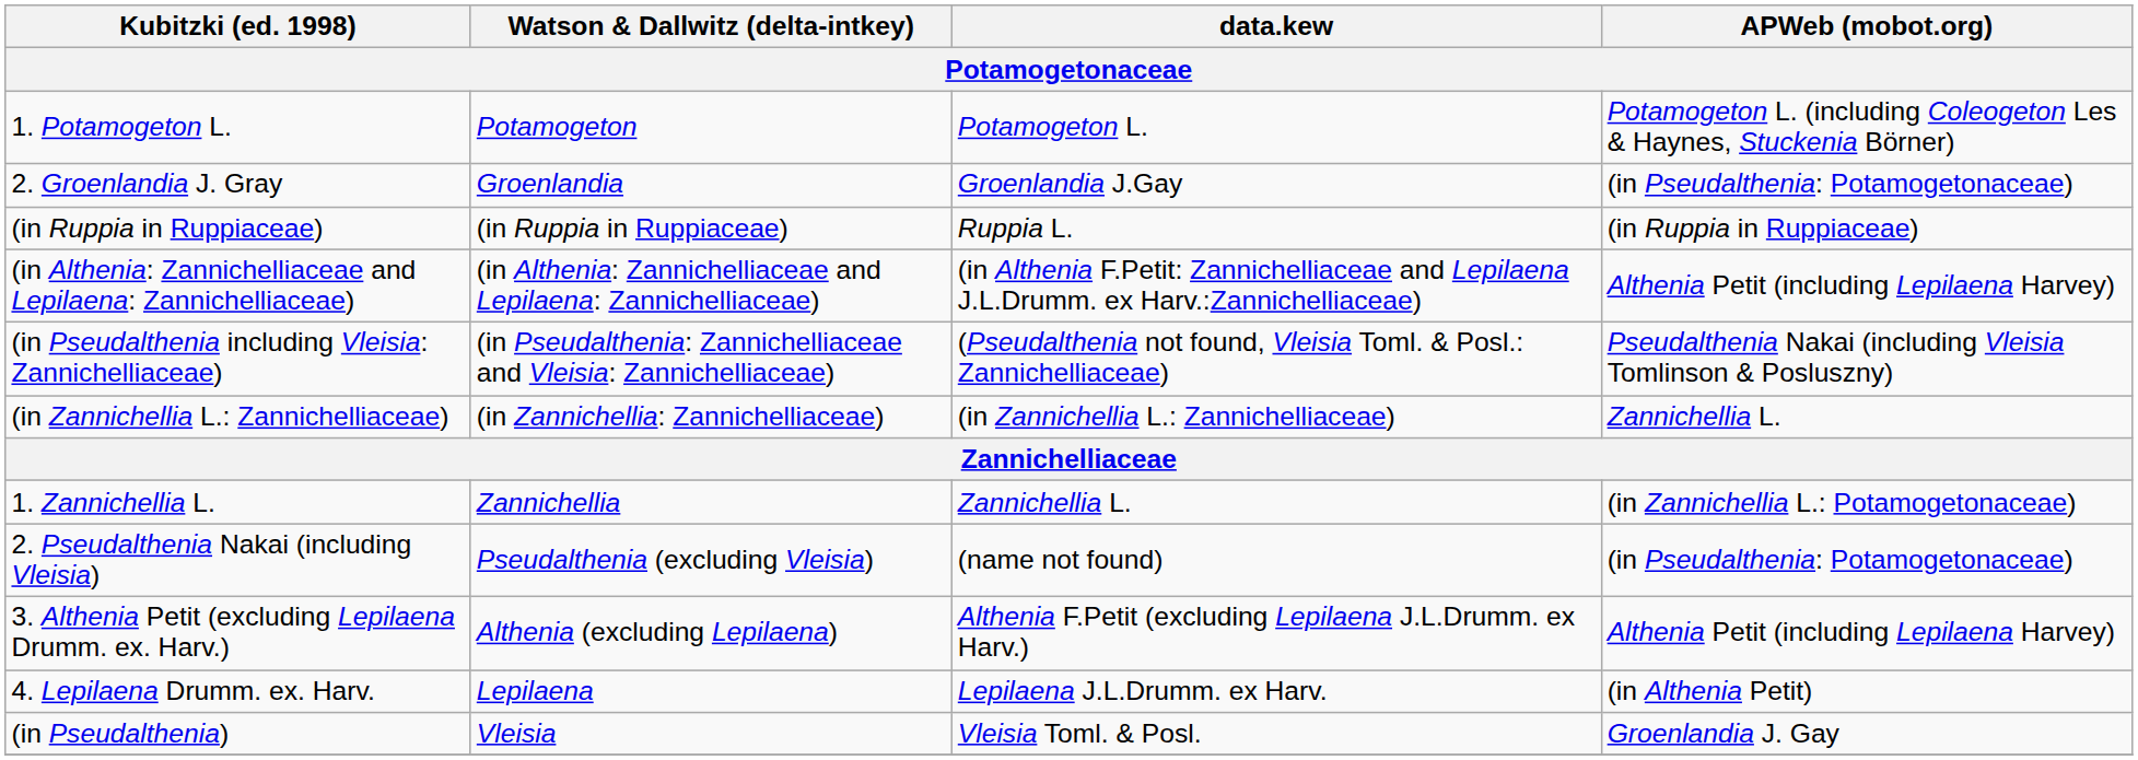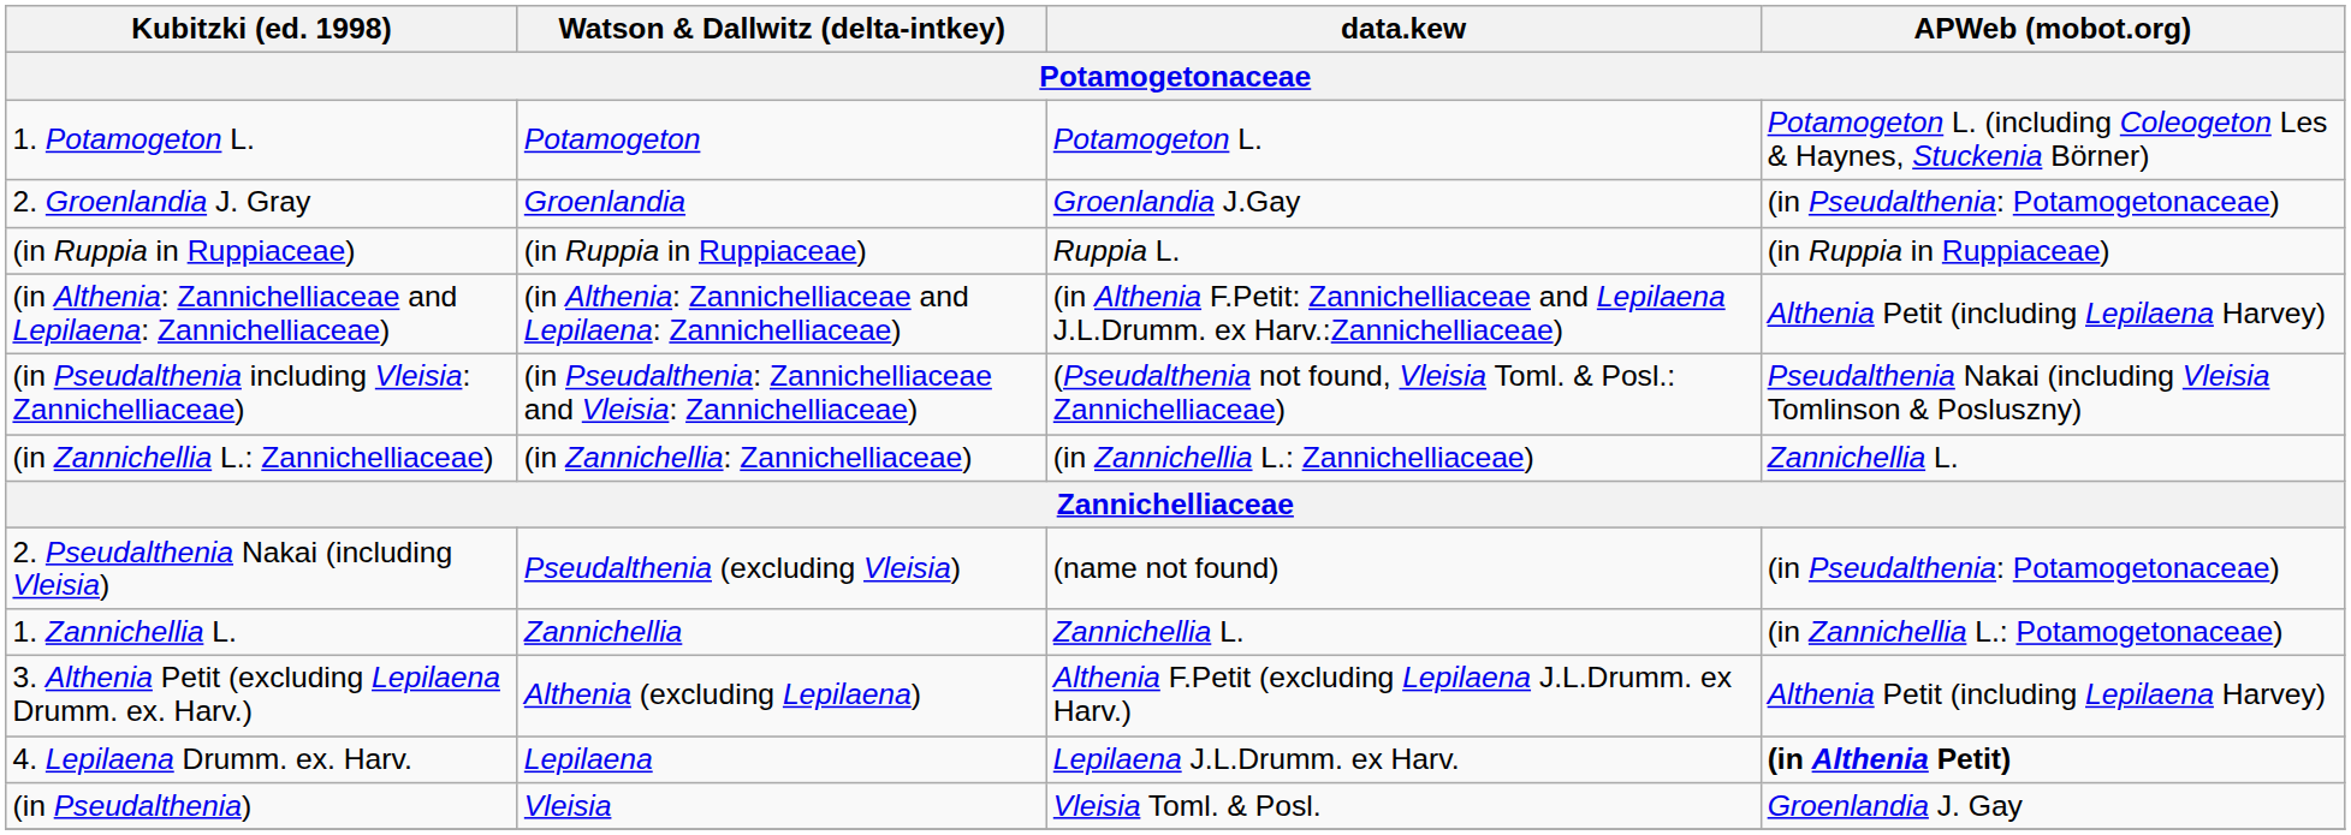rows swapped: 1. Zannichellia L. <-> 2. Pseudalthenia Nakai (including Vleisia)
4. Lepilaena Drumm. ex. Harv. | APWeb (mobot.org): normal -> bold
